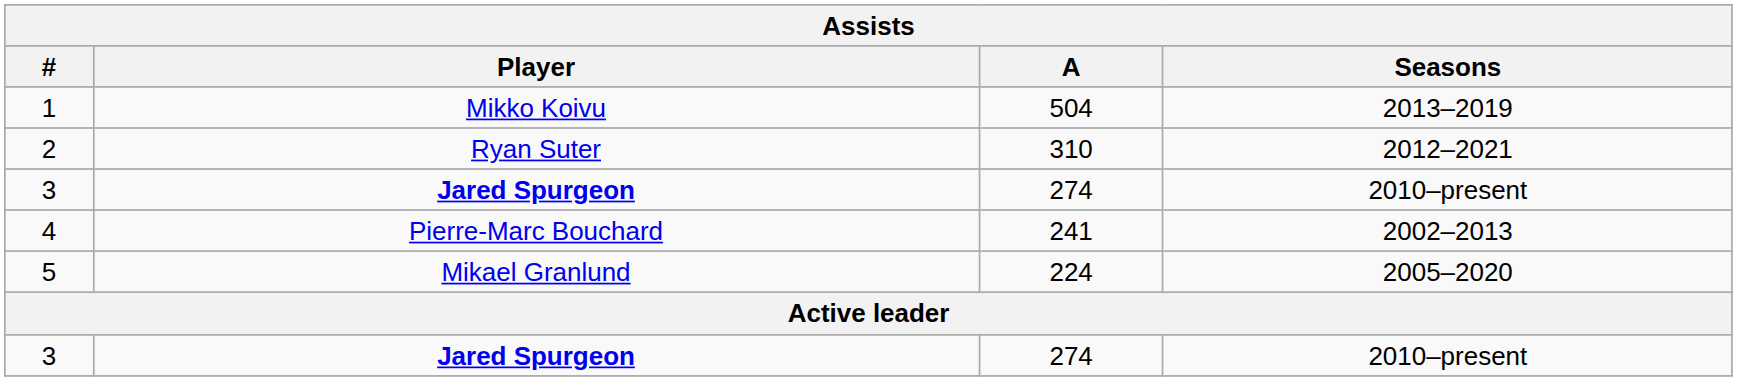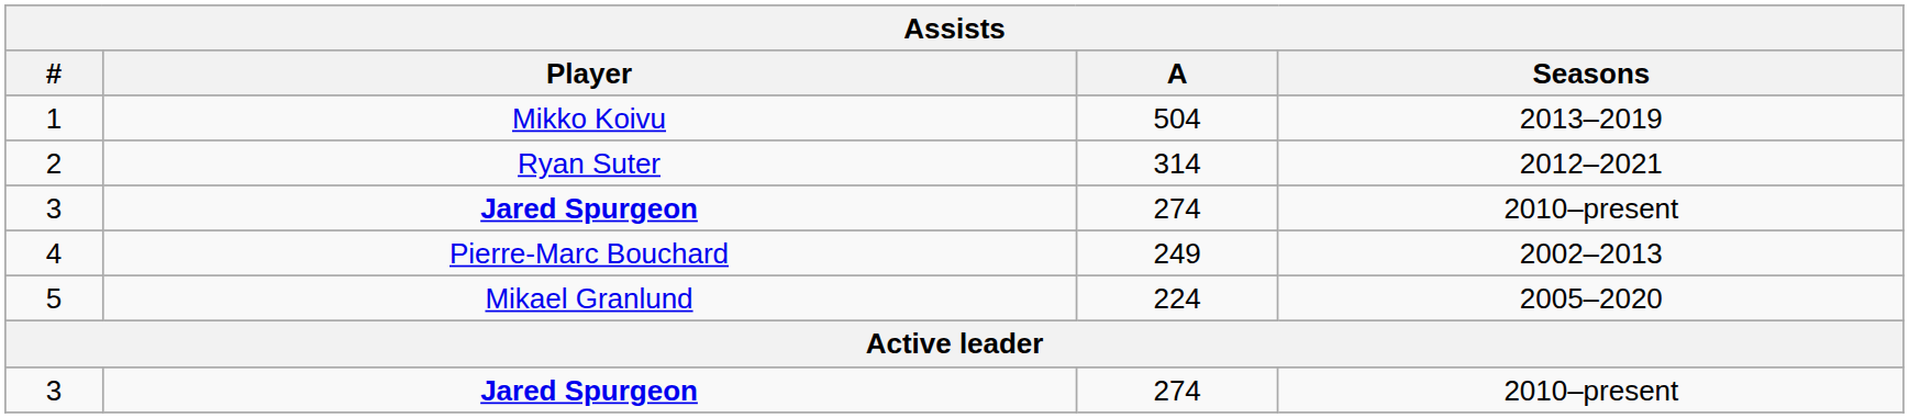2 | A: 310 -> 314
4 | A: 241 -> 249
